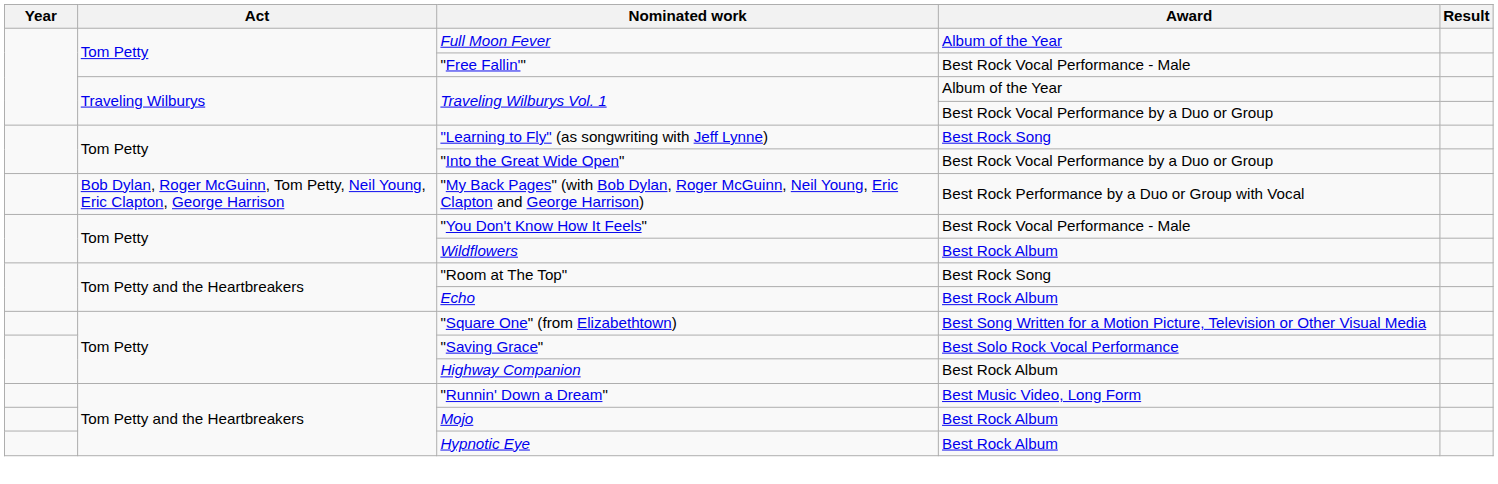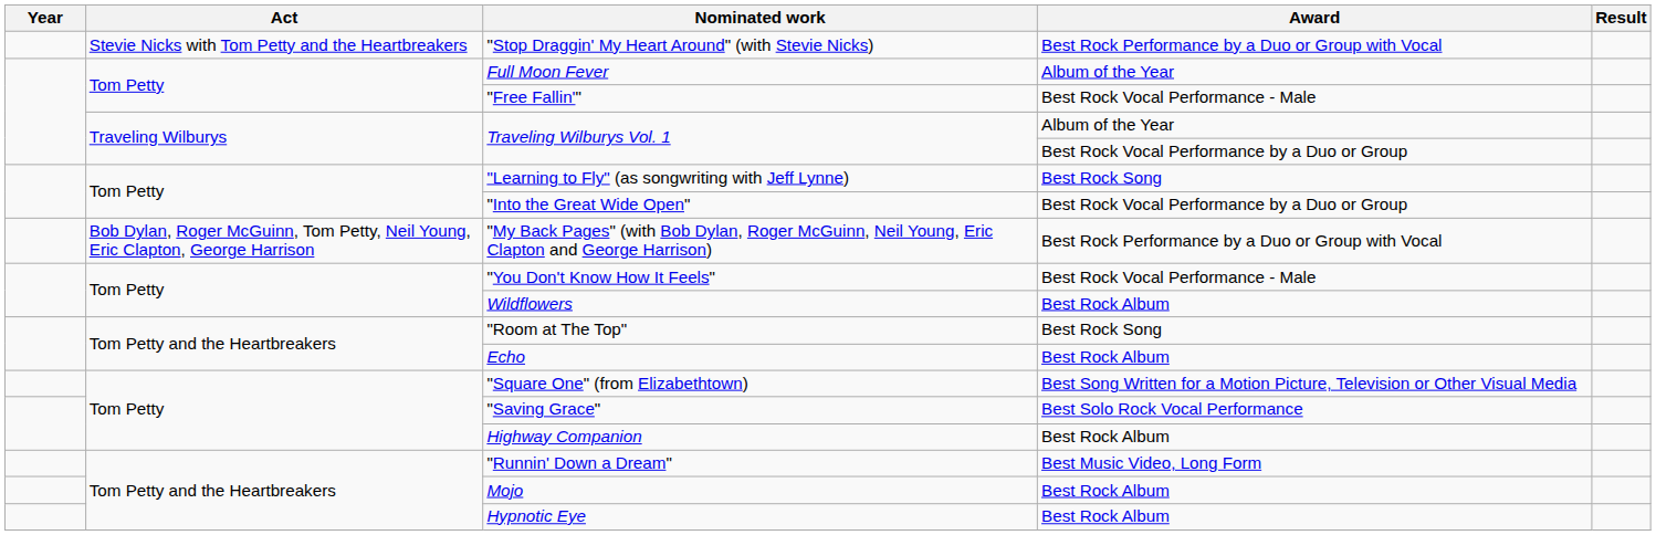+ row: Stevie Nicks with Tom Petty and the Heartbreakers | "Stop Draggin' My Heart Around" (with Stevie Nicks) | Best Rock Performance by a Duo or Group with Vocal
